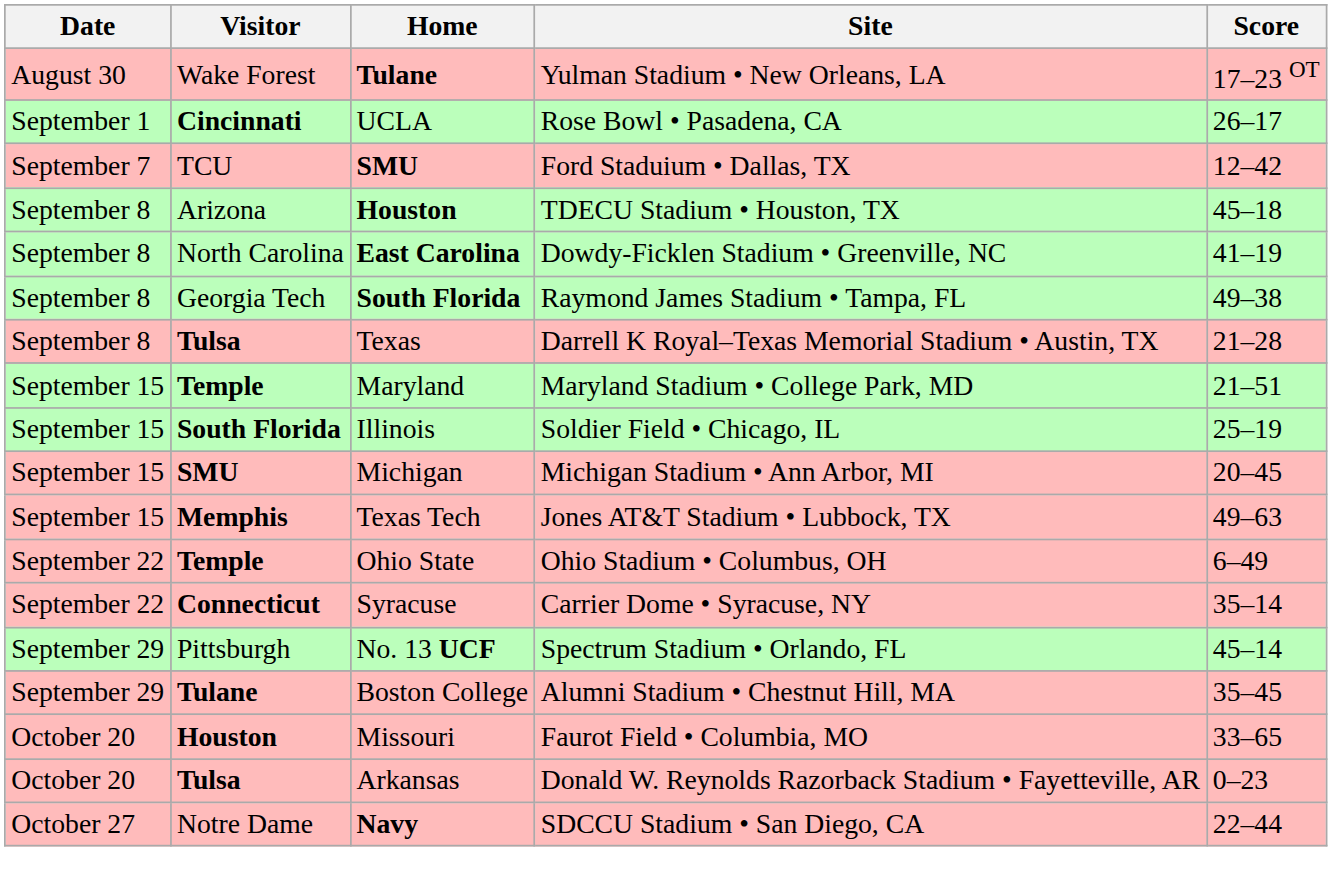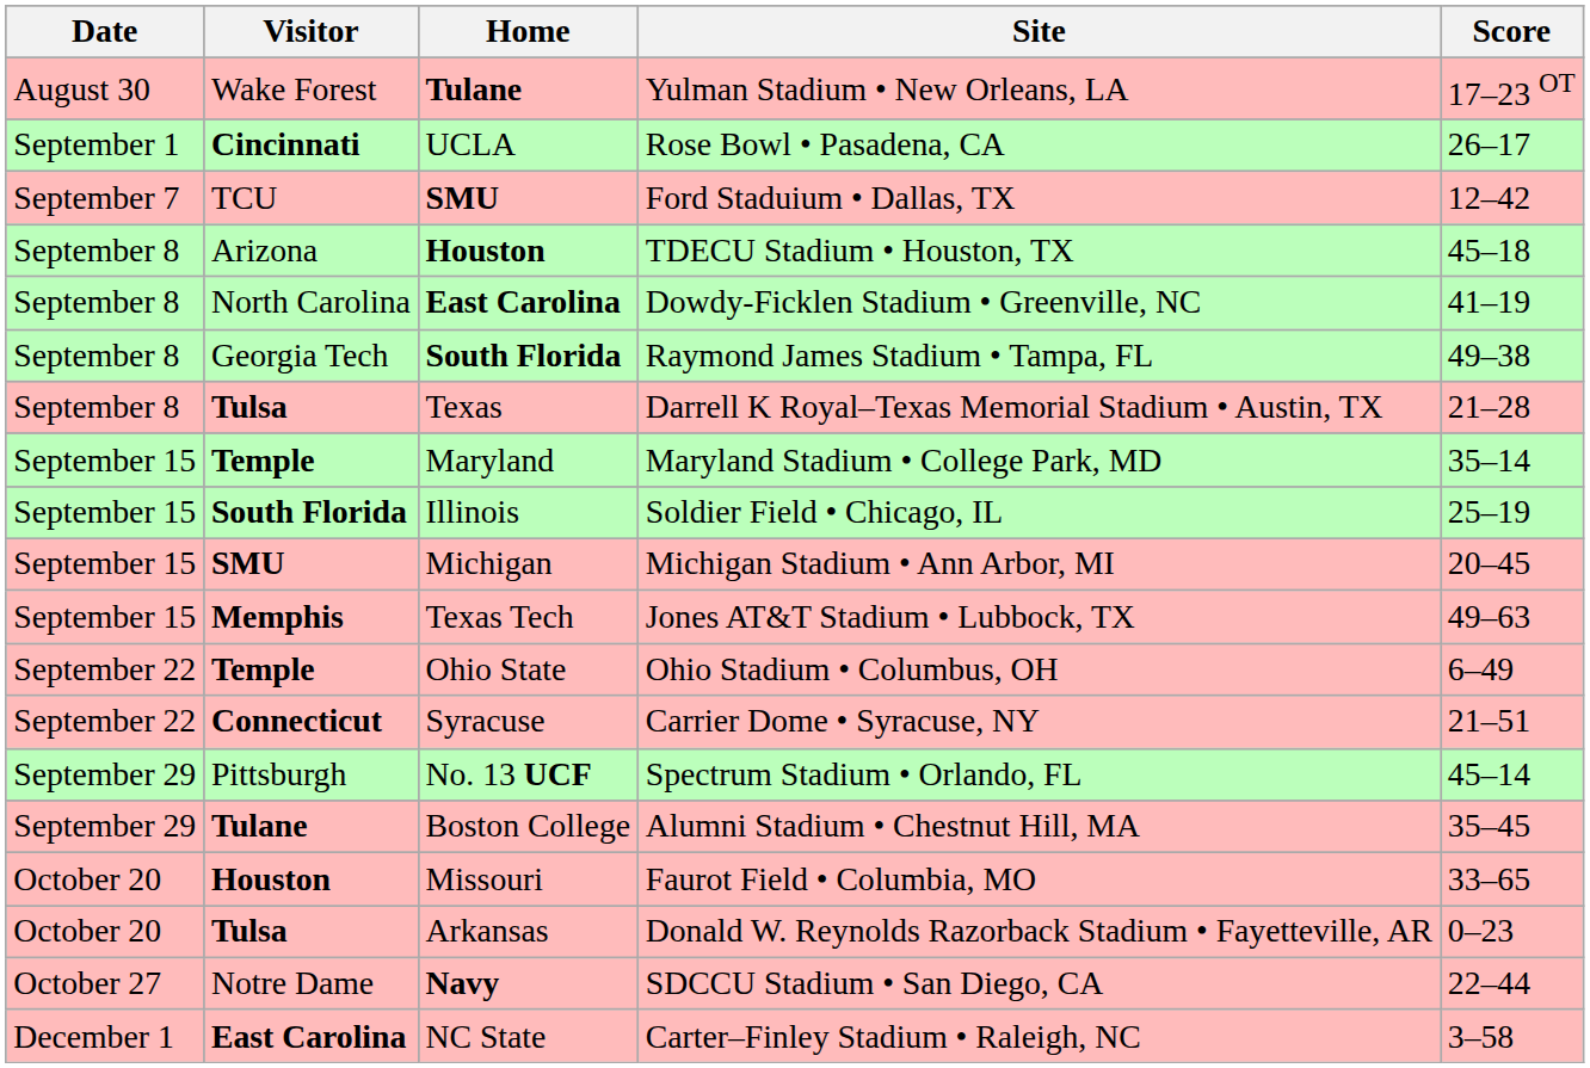Maryland | Score: 21–51 -> 35–14
Syracuse | Score: 35–14 -> 21–51
+ row: December 1 | East Carolina | NC State | Carter–Finley Stadium • Raleigh, NC | 3–58
